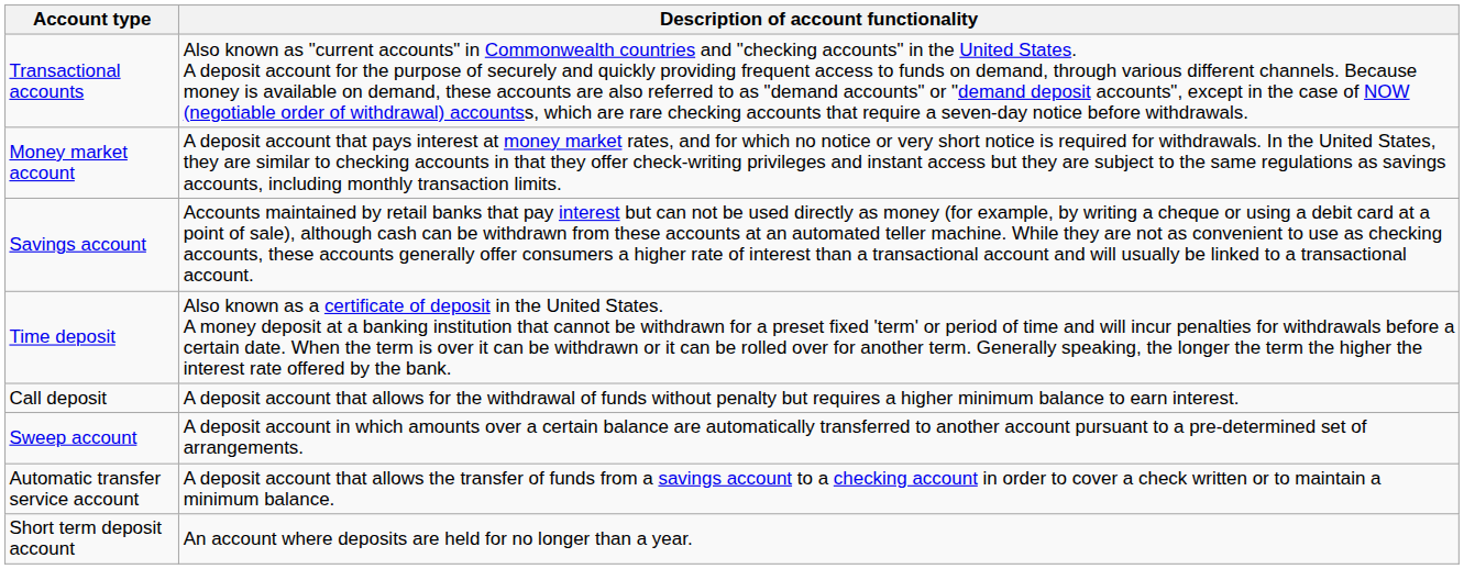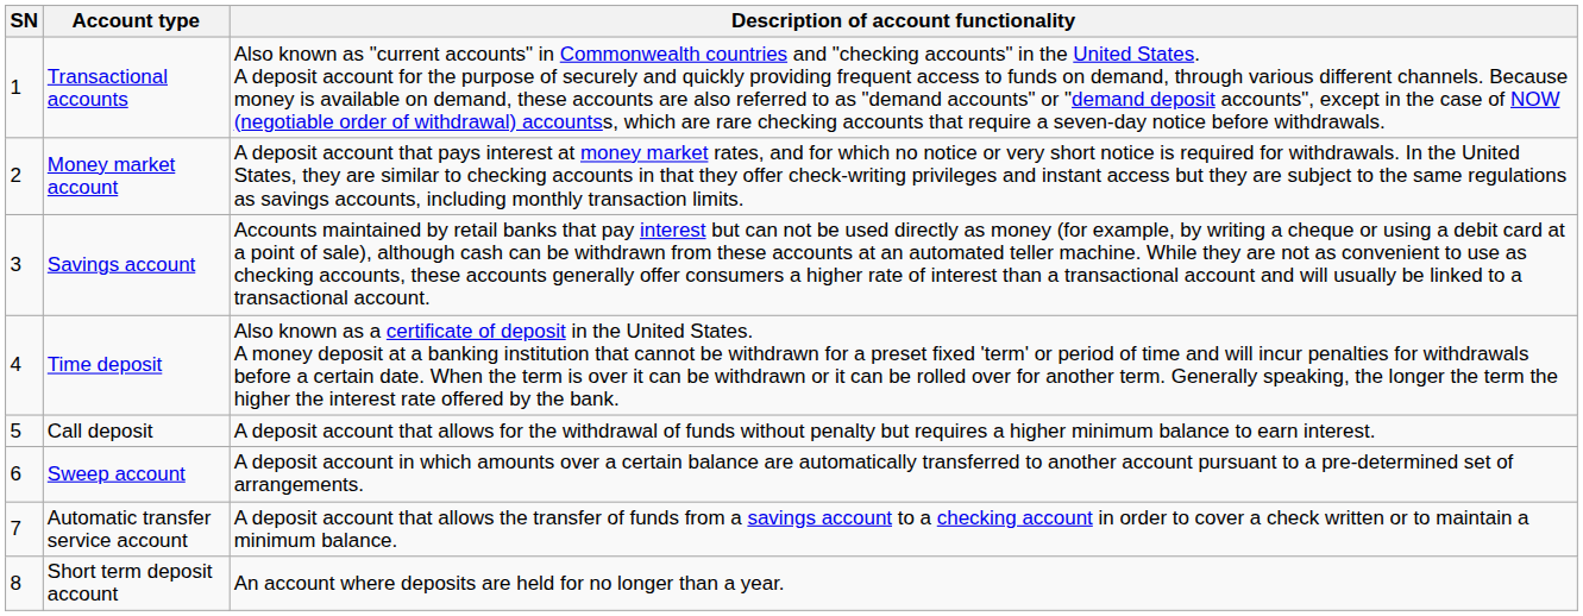+ column: SN | 1 | 2 | 3 | 4 | 5 | 6 | 7 | 8
